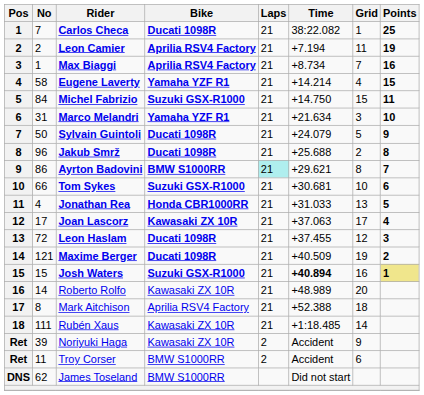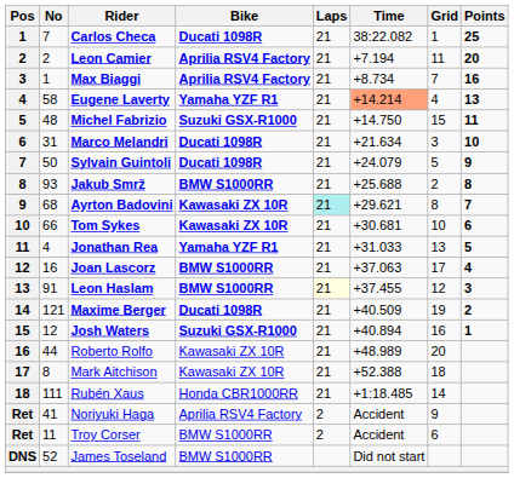Leon Camier | Points: 19 -> 20
Eugene Laverty | Time: no background -> lightsalmon background
Eugene Laverty | Points: 15 -> 13
Michel Fabrizio | No: 84 -> 48
Marco Melandri | Bike: Yamaha YZF R1 -> Ducati 1098R
Jakub Smrž | No: 96 -> 93
Jakub Smrž | Bike: Ducati 1098R -> BMW S1000RR
Ayrton Badovini | No: 86 -> 68
Ayrton Badovini | Bike: BMW S1000RR -> Kawasaki ZX 10R
Tom Sykes | Bike: Suzuki GSX-R1000 -> Kawasaki ZX 10R
Jonathan Rea | Bike: Honda CBR1000RR -> Yamaha YZF R1
Joan Lascorz | No: 17 -> 16
Joan Lascorz | Bike: Kawasaki ZX 10R -> BMW S1000RR
Leon Haslam | No: 72 -> 91
Leon Haslam | Bike: Ducati 1098R -> BMW S1000RR
Leon Haslam | Laps: no background -> lightyellow background
Josh Waters | No: 15 -> 12
Josh Waters | Time: bold -> normal
Josh Waters | Points: khaki background -> no background
Roberto Rolfo | No: 14 -> 44
Mark Aitchison | Bike: Aprilia RSV4 Factory -> Kawasaki ZX 10R
Rubén Xaus | Bike: Kawasaki ZX 10R -> Honda CBR1000RR
Noriyuki Haga | No: 39 -> 41
Noriyuki Haga | Bike: Kawasaki ZX 10R -> Aprilia RSV4 Factory
James Toseland | No: 62 -> 52
